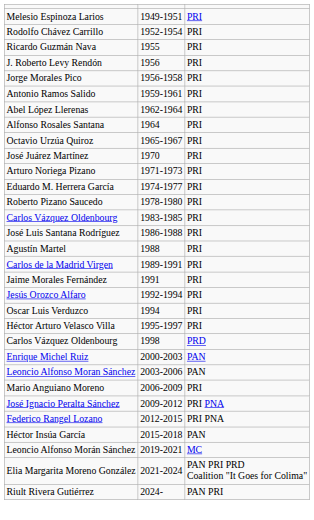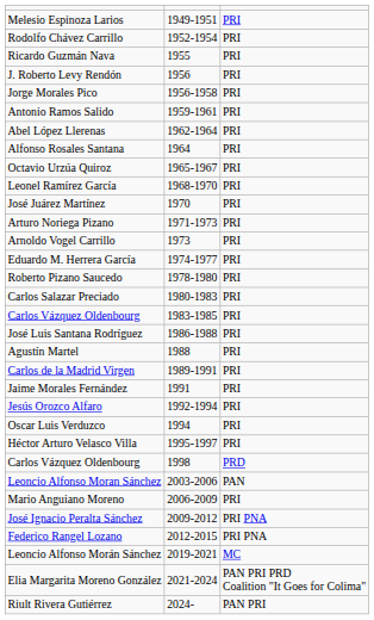+ row: Leonel Ramírez García | 1968-1970 | PRI
+ row: Arnoldo Vogel Carrillo | 1973 | PRI
+ row: Carlos Salazar Preciado | 1980-1983 | PRI
- row: Enrique Michel Ruiz | 2000-2003 | PAN
- row: Héctor Insúa García | 2015-2018 | PAN
